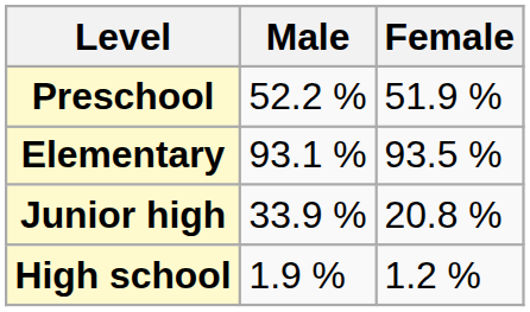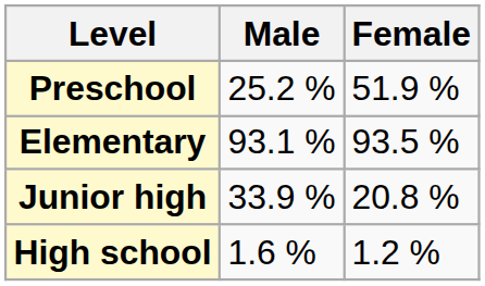Preschool | Male: 52.2 % -> 25.2 %
High school | Male: 1.9 % -> 1.6 %
